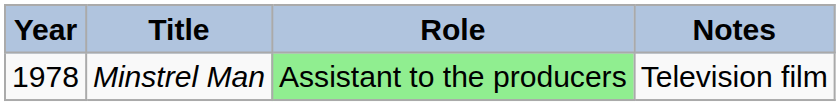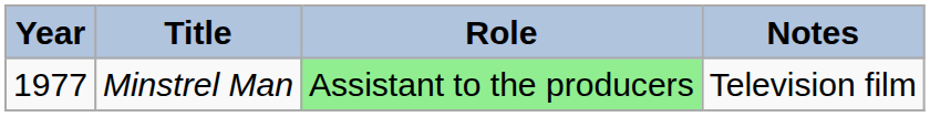Minstrel Man | Year: 1978 -> 1977
